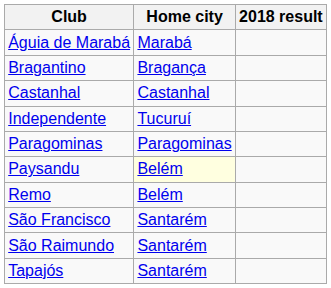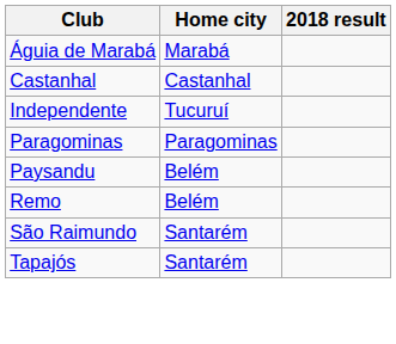- row: Bragantino | Bragança
Paysandu | Home city: lightyellow background -> no background
- row: São Francisco | Santarém
